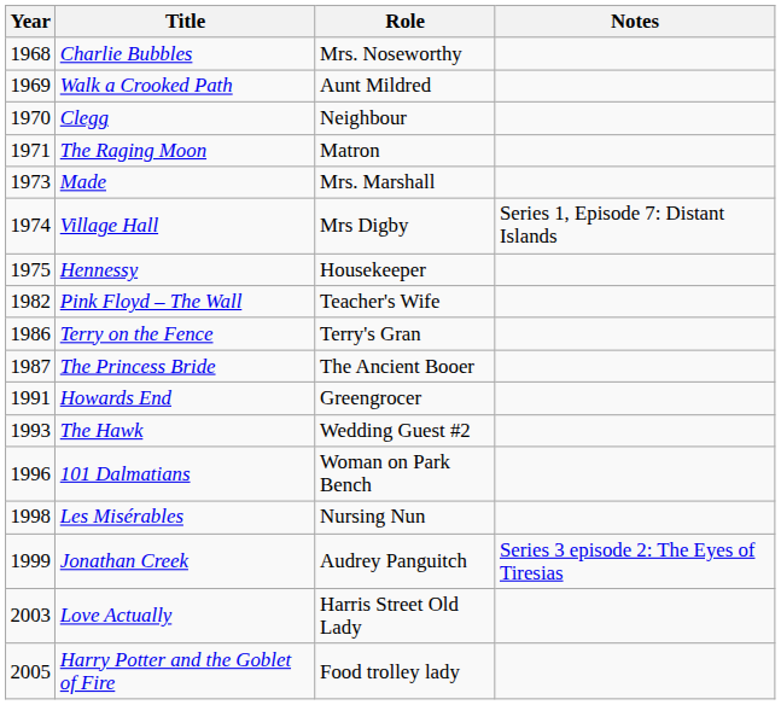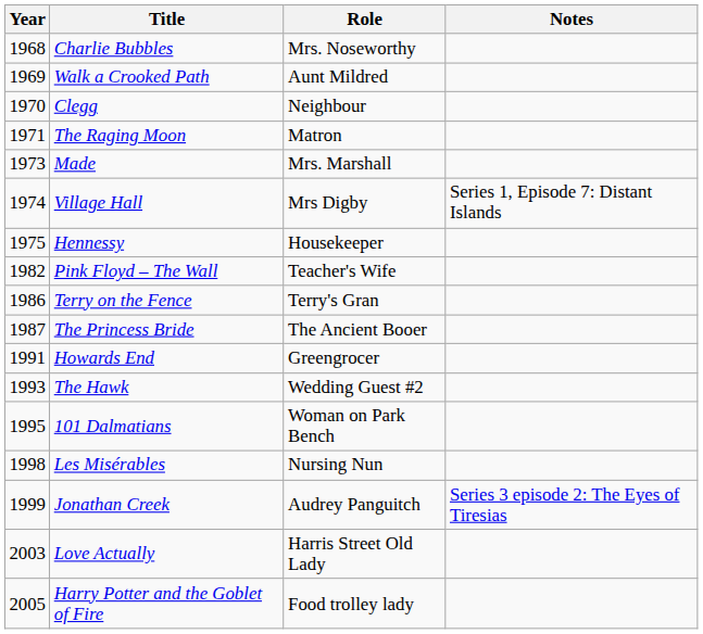101 Dalmatians | Year: 1996 -> 1995
